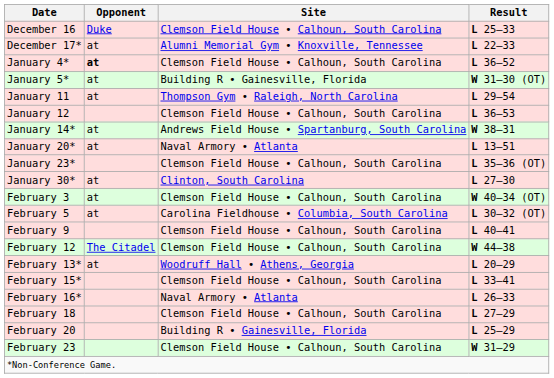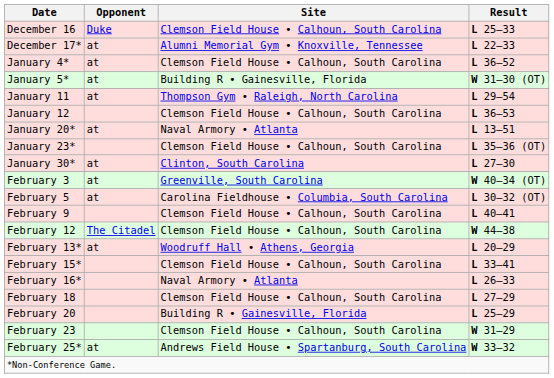January 4* | Opponent: bold -> normal
- row: January 14* | at | Andrews Field House • Spartanburg, South Carolina | W 38–31
February 3 | Site: Clemson Field House • Calhoun, South Carolina -> Greenville, South Carolina
+ row: February 25* | at | Andrews Field House • Spartanburg, South Carolina | W 33–32
